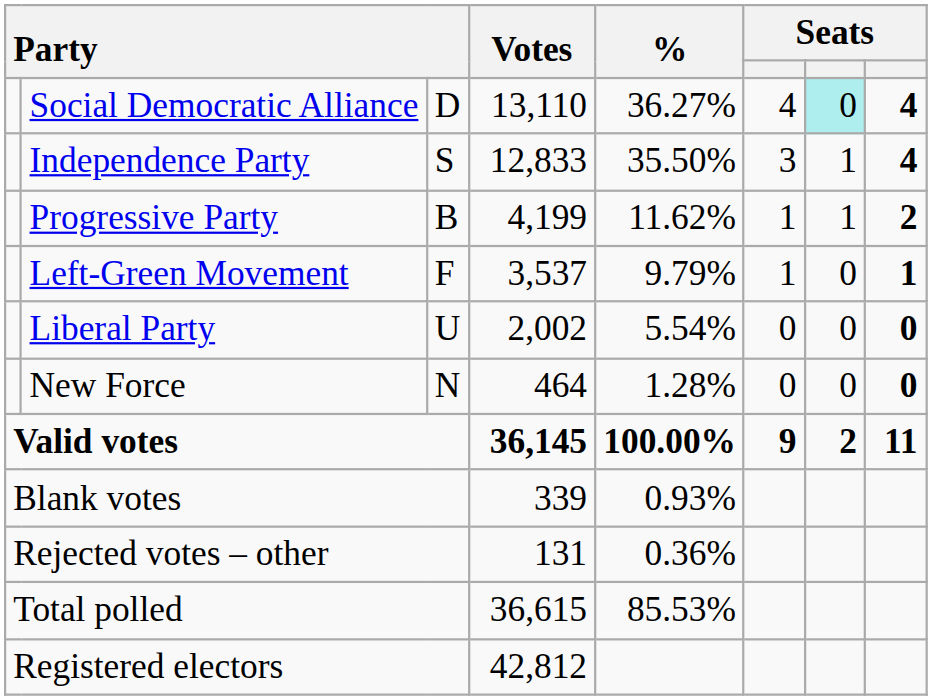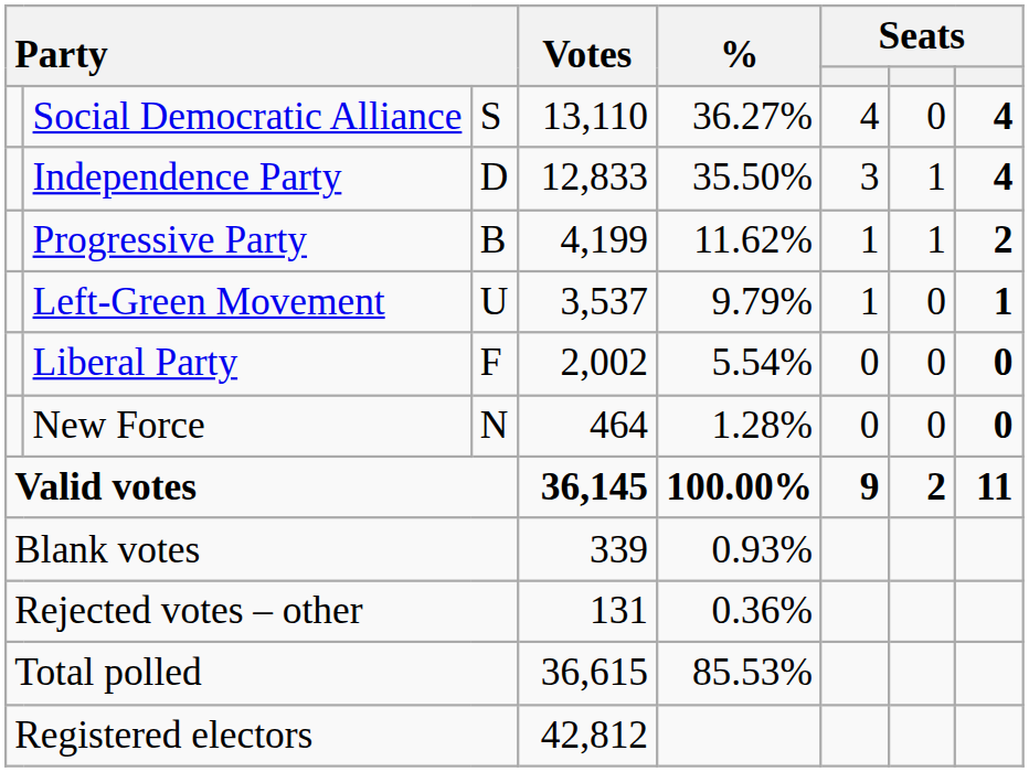Social Democratic Alliance | column 3: D -> S
Social Democratic Alliance | column 7: paleturquoise background -> no background
Independence Party | column 3: S -> D
Left-Green Movement | column 3: F -> U
Liberal Party | column 3: U -> F
